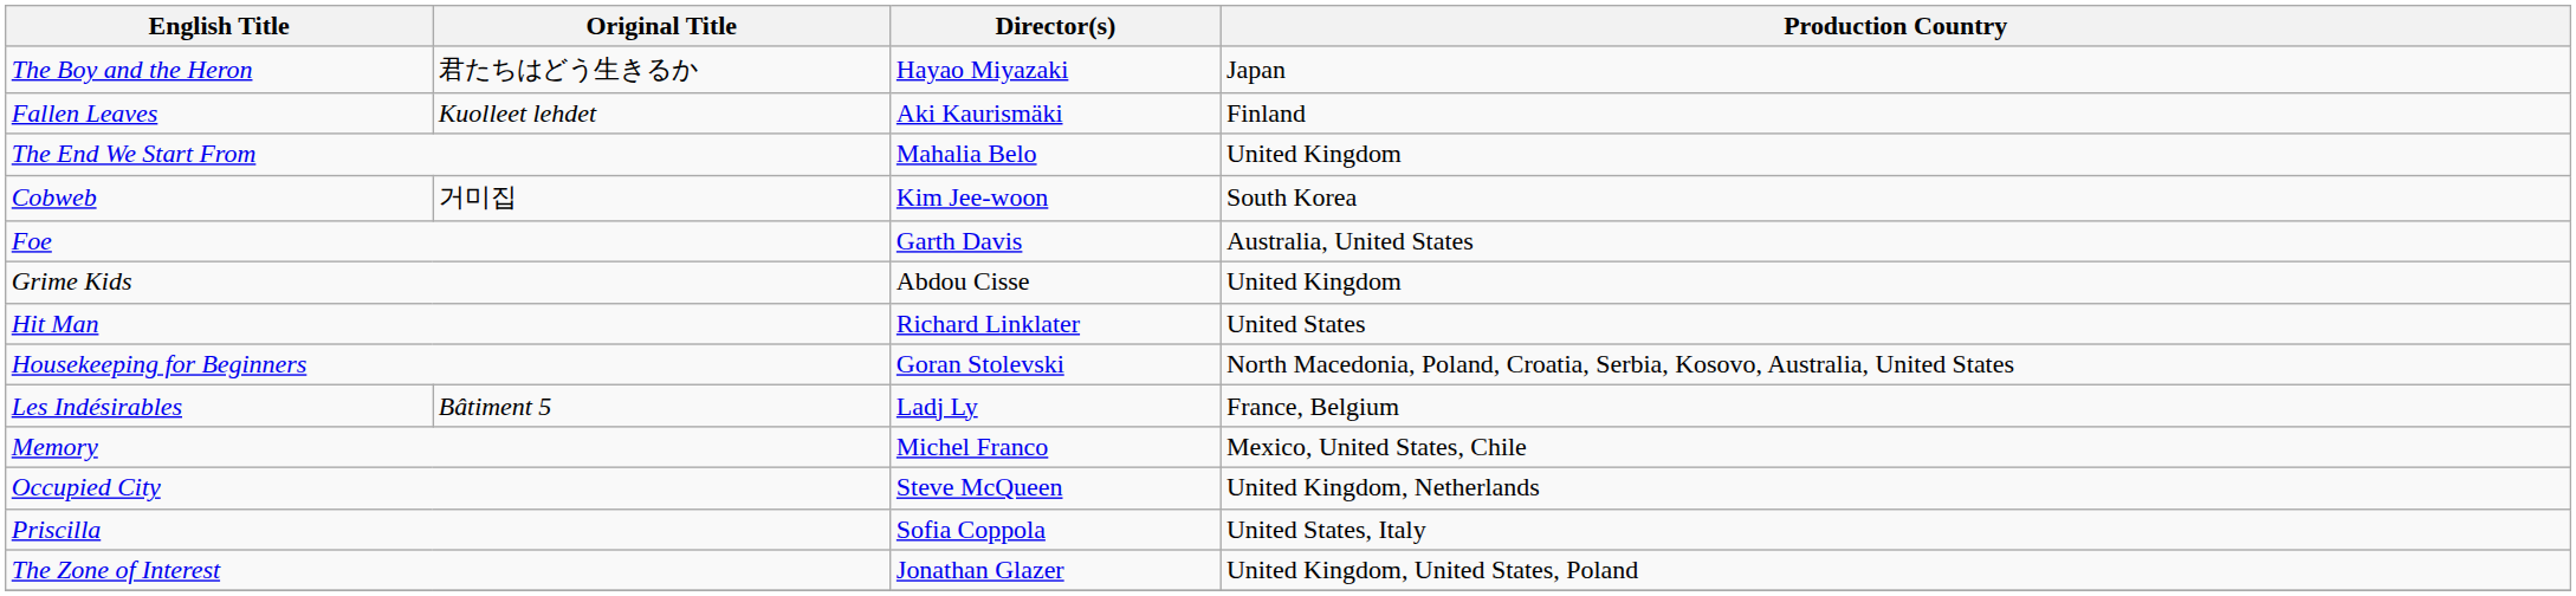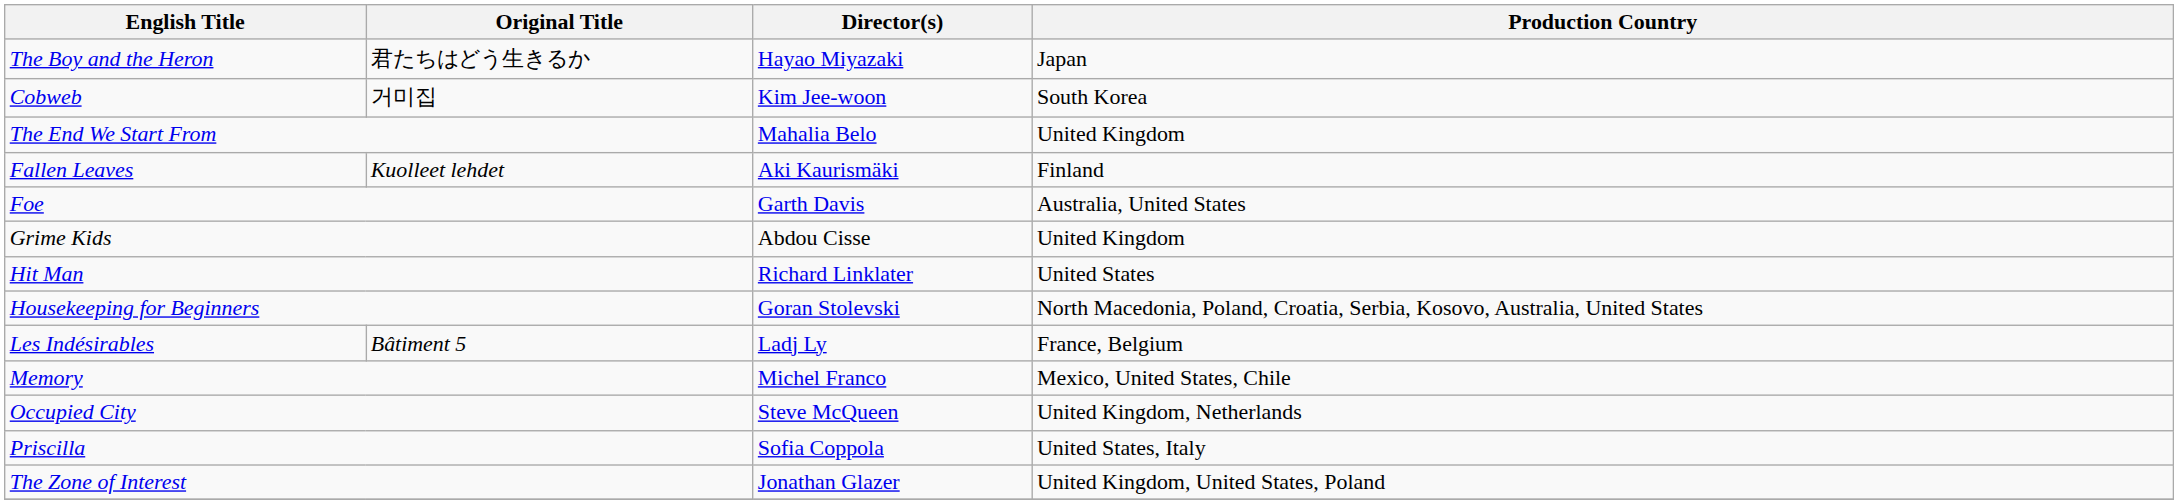rows swapped: Cobweb <-> Fallen Leaves
